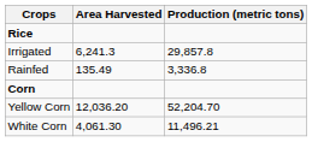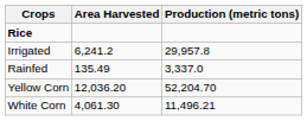Irrigated | Area Harvested: 6,241.3 -> 6,241.2
Irrigated | Production (metric tons): 29,857.8 -> 29,957.8
Rainfed | Production (metric tons): 3,336.8 -> 3,337.0
- row: Corn
